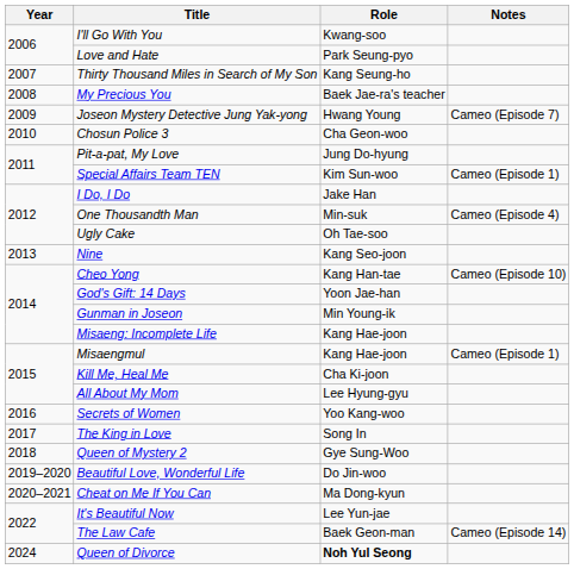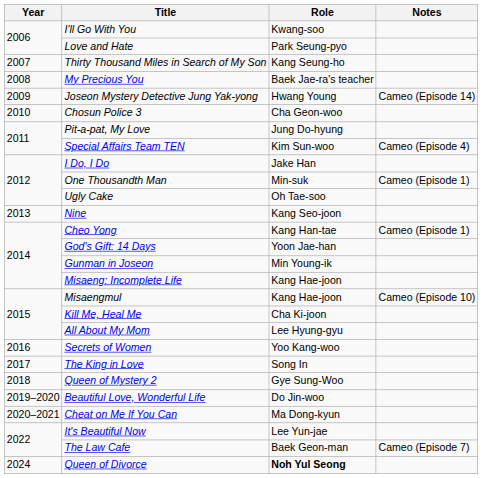Joseon Mystery Detective Jung Yak-yong | Notes: Cameo (Episode 7) -> Cameo (Episode 14)
Special Affairs Team TEN | Notes: Cameo (Episode 1) -> Cameo (Episode 4)
One Thousandth Man | Notes: Cameo (Episode 4) -> Cameo (Episode 1)
Cheo Yong | Notes: Cameo (Episode 10) -> Cameo (Episode 1)
Misaengmul | Notes: Cameo (Episode 1) -> Cameo (Episode 10)
The Law Cafe | Notes: Cameo (Episode 14) -> Cameo (Episode 7)
